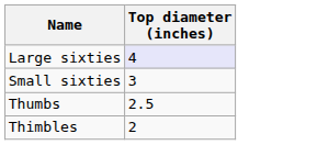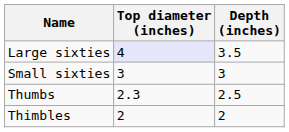+ column: Depth (inches) | 3.5 | 3 | 2.5 | 2
Thumbs | Top diameter (inches): 2.5 -> 2.3
